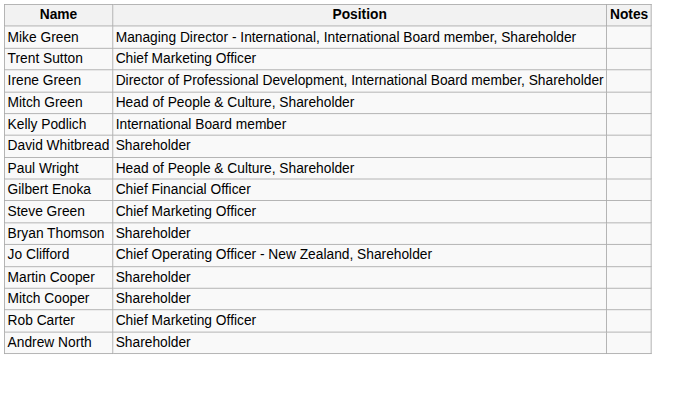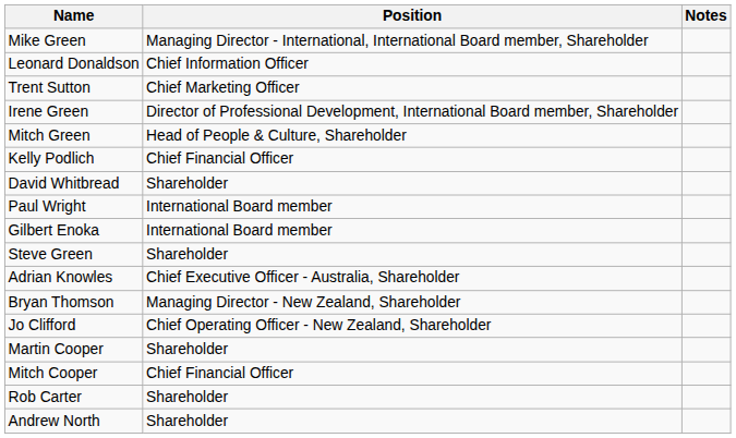+ row: Leonard Donaldson | Chief Information Officer
Kelly Podlich | Position: International Board member -> Chief Financial Officer
Paul Wright | Position: Head of People & Culture, Shareholder -> International Board member
Gilbert Enoka | Position: Chief Financial Officer -> International Board member
Steve Green | Position: Chief Marketing Officer -> Shareholder
+ row: Adrian Knowles | Chief Executive Officer - Australia, Shareholder
Bryan Thomson | Position: Shareholder -> Managing Director - New Zealand, Shareholder
Mitch Cooper | Position: Shareholder -> Chief Financial Officer
Rob Carter | Position: Chief Marketing Officer -> Shareholder
